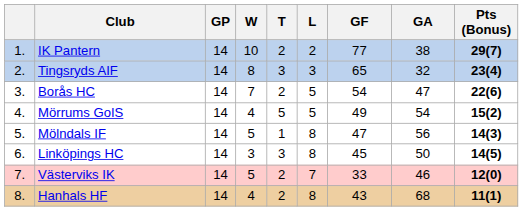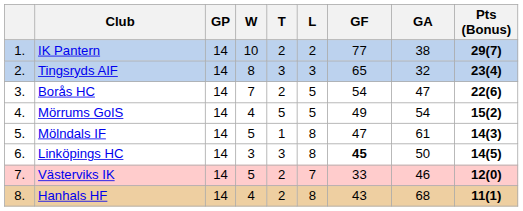Mölndals IF | GA: 56 -> 61
Linköpings HC | GF: normal -> bold
